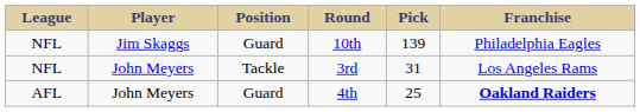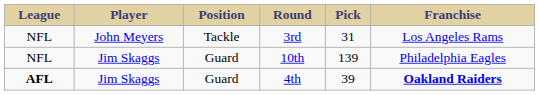rows swapped: 3rd <-> 10th
4th | League: normal -> bold
4th | Player: John Meyers -> Jim Skaggs
4th | Pick: 25 -> 39
